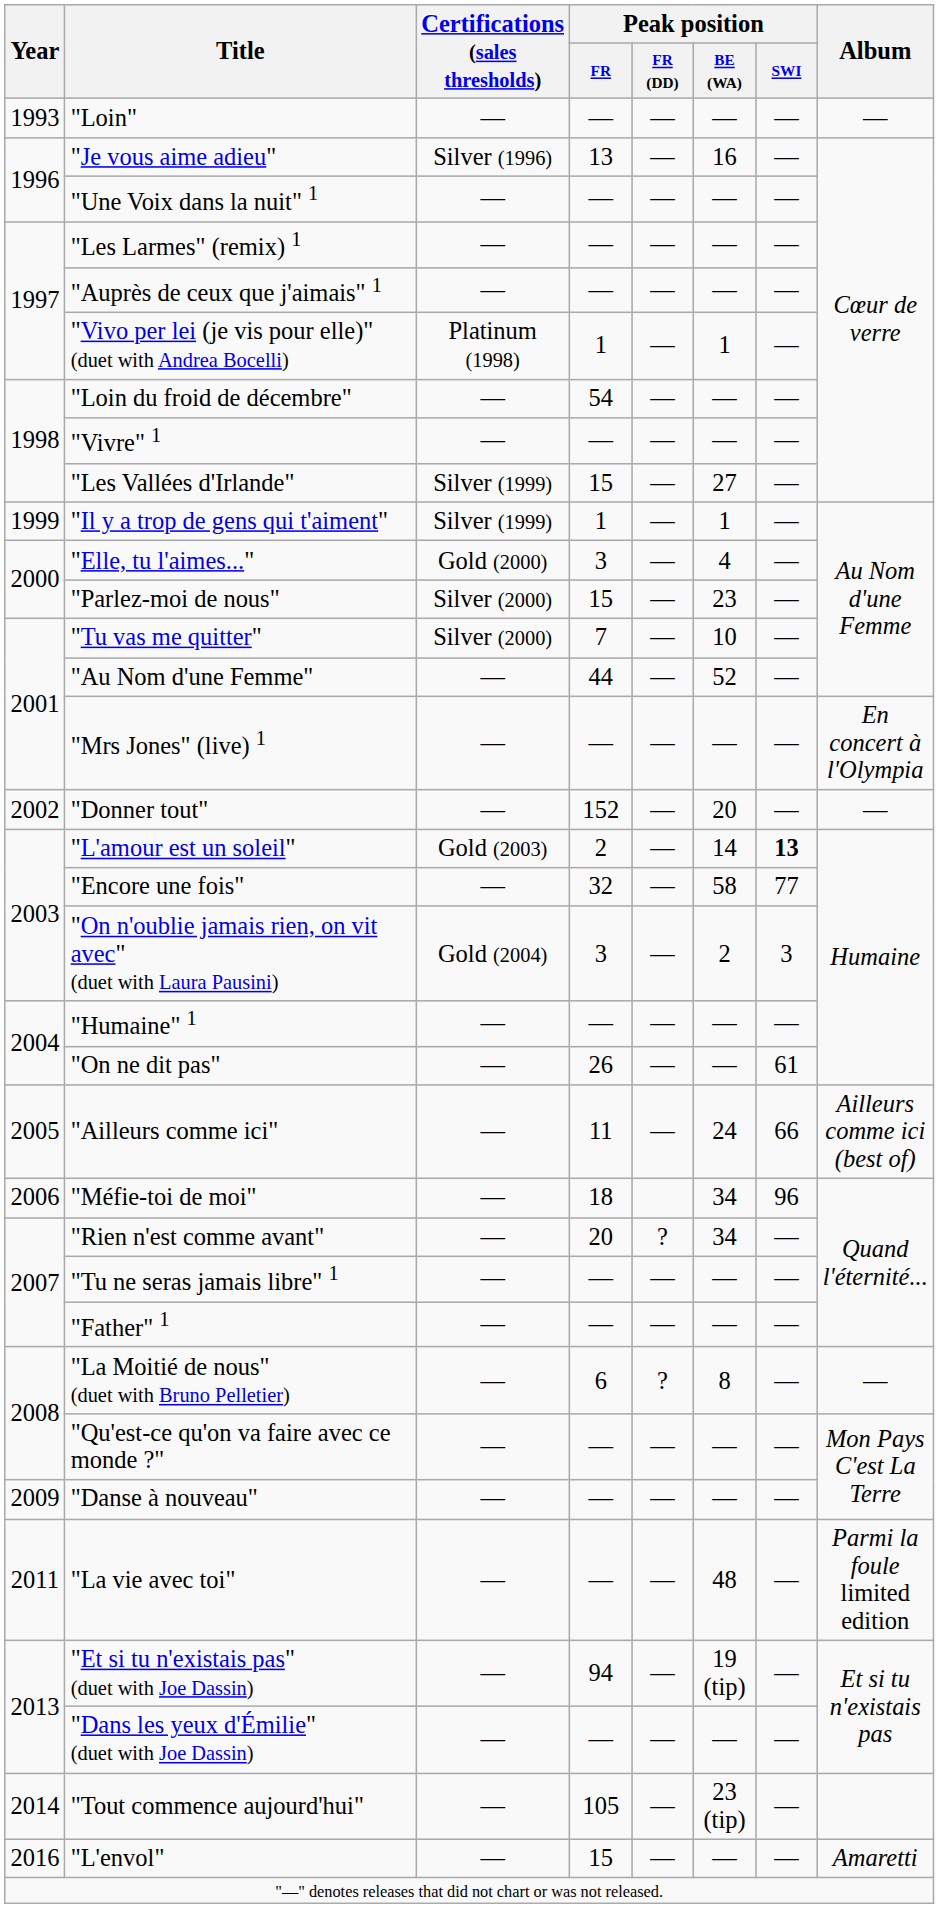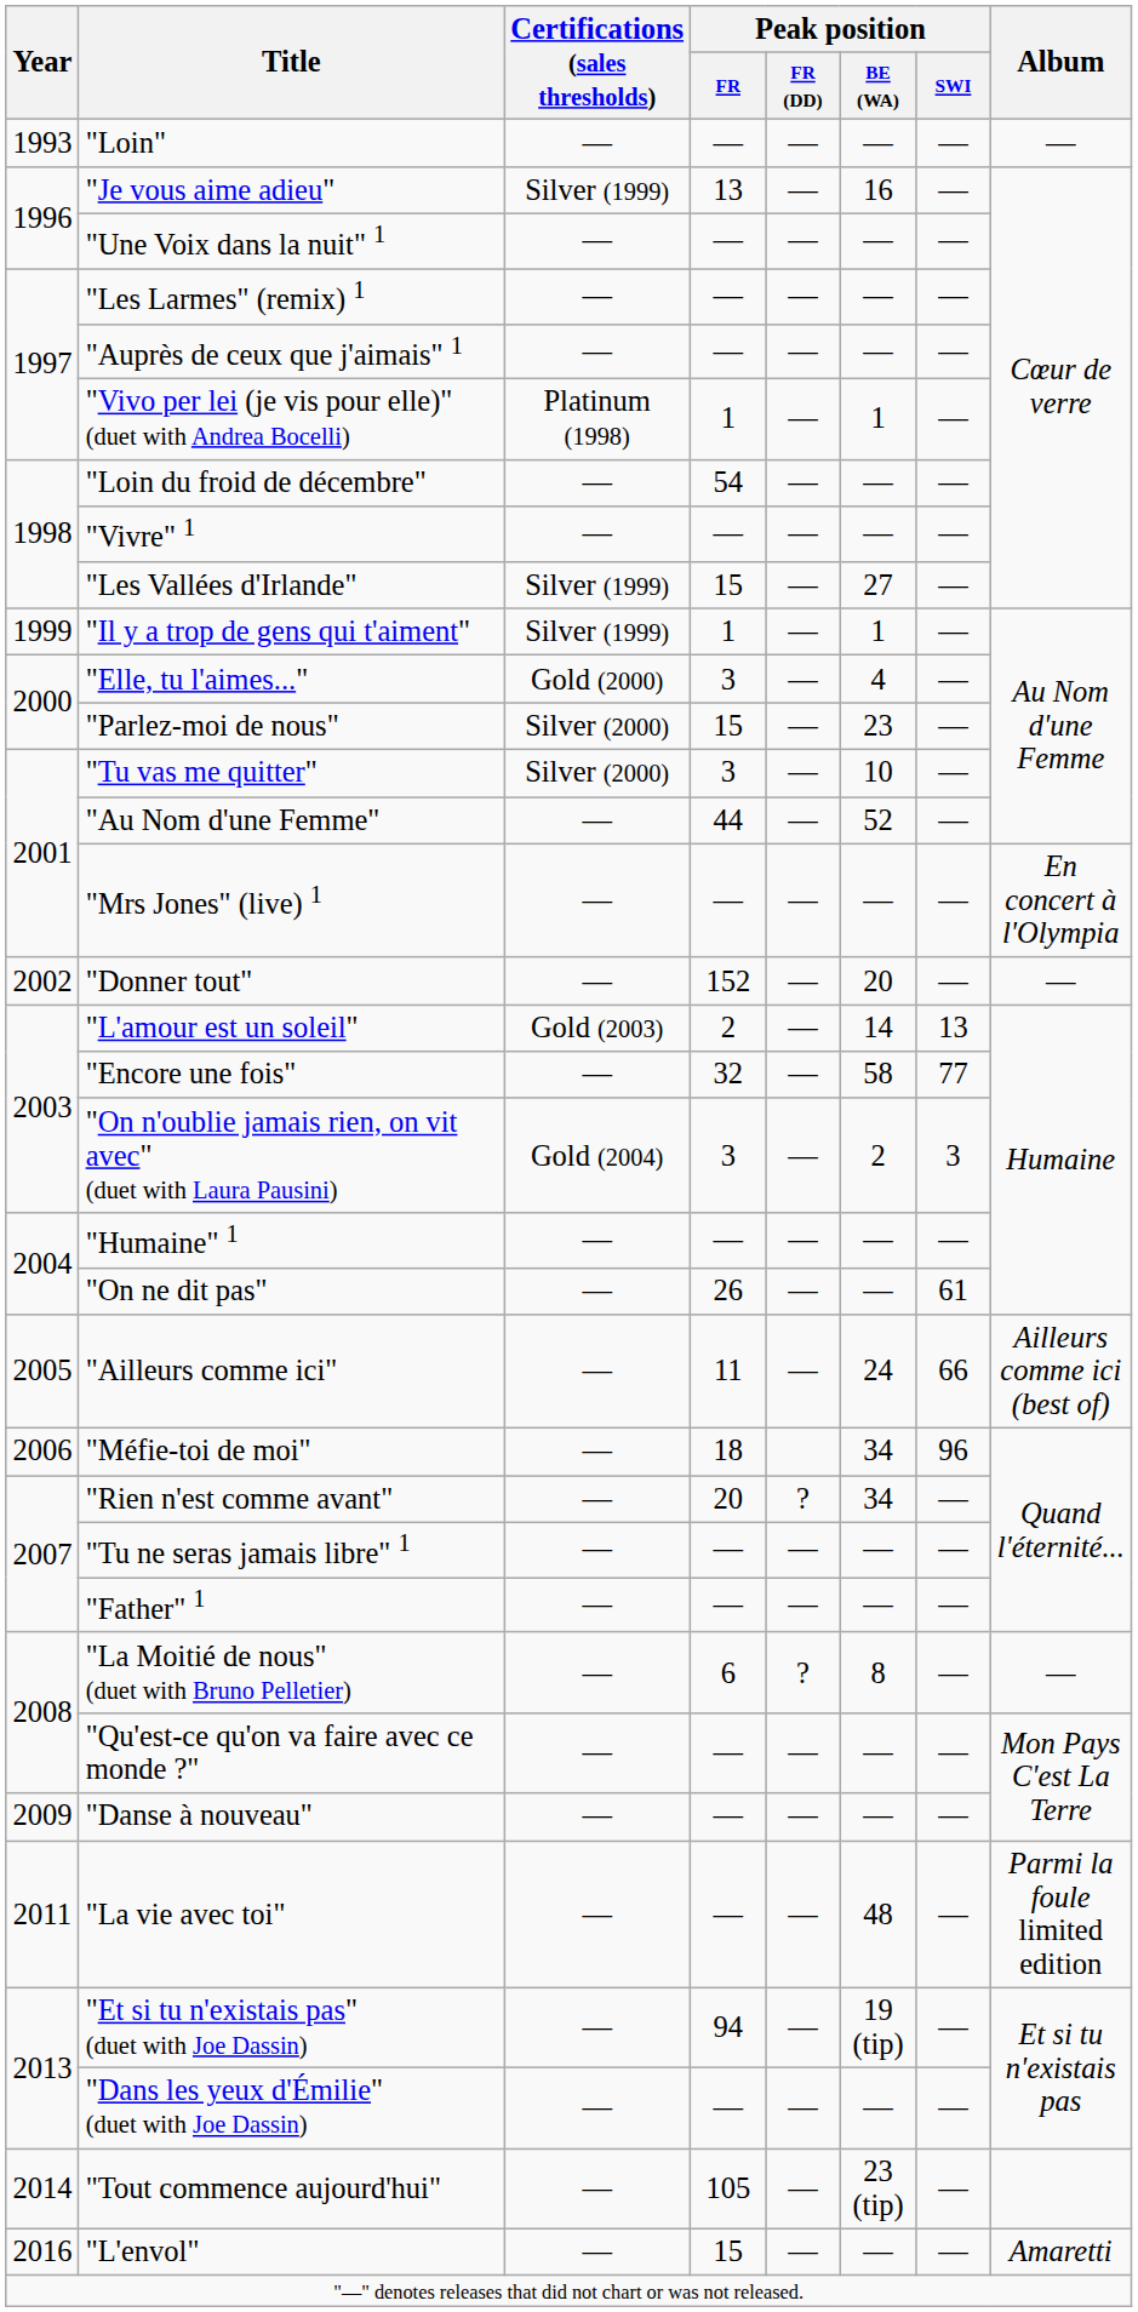"Je vous aime adieu" | Certifications (sales thresholds): Silver (1996) -> Silver (1999)
"Tu vas me quitter" | Peak position / FR: 7 -> 3
"L'amour est un soleil" | Peak position / SWI: bold -> normal
